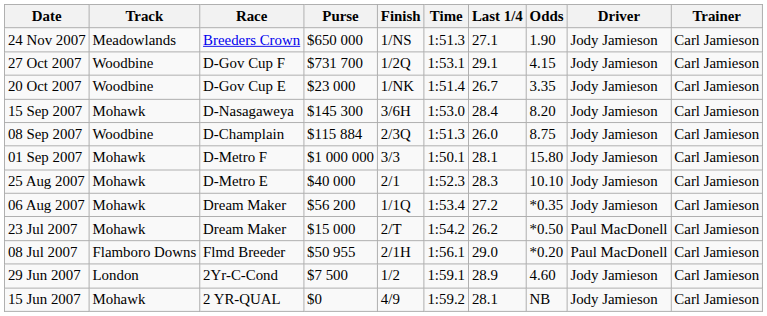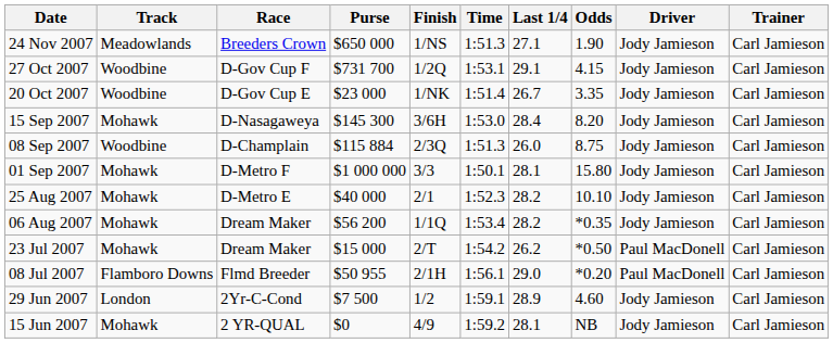25 Aug 2007 | Last 1/4: 28.3 -> 28.2
06 Aug 2007 | Last 1/4: 27.2 -> 28.2
